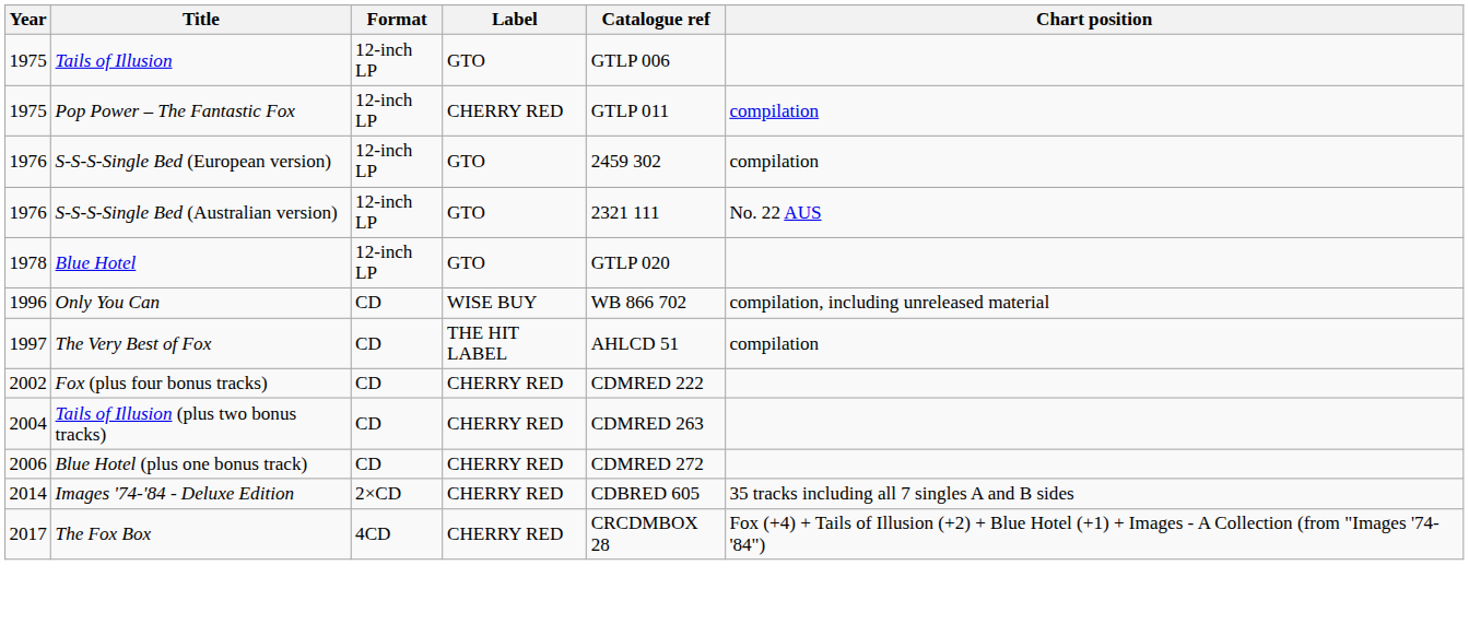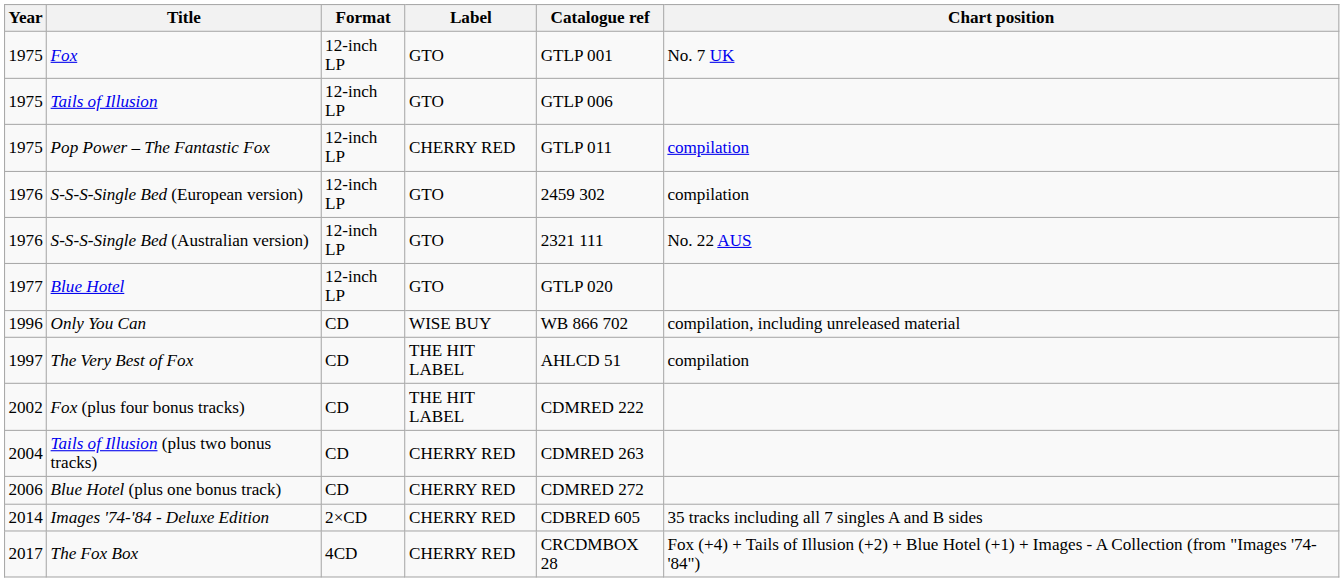+ row: 1975 | Fox | 12-inch LP | GTO | GTLP 001 | No. 7 UK
Blue Hotel | Year: 1978 -> 1977
Fox (plus four bonus tracks) | Label: CHERRY RED -> THE HIT LABEL
